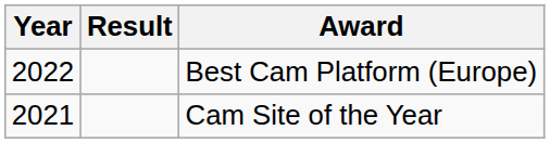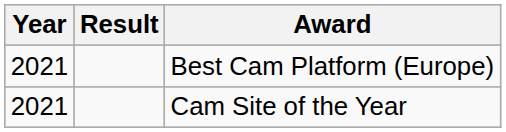Best Cam Platform (Europe) | Year: 2022 -> 2021
